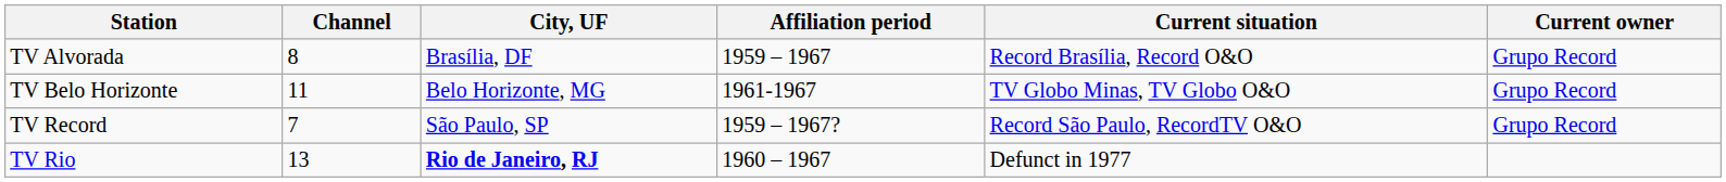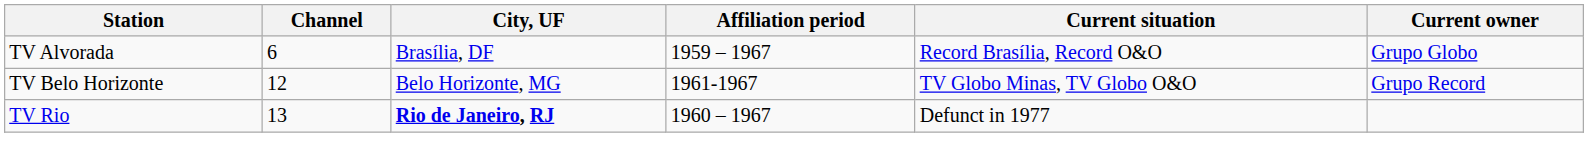TV Alvorada | Channel: 8 -> 6
TV Alvorada | Current owner: Grupo Record -> Grupo Globo
TV Belo Horizonte | Channel: 11 -> 12
- row: TV Record | 7 | São Paulo, SP | 1959 – 1967? | Record São Paulo, RecordTV O&O | Grupo Record
